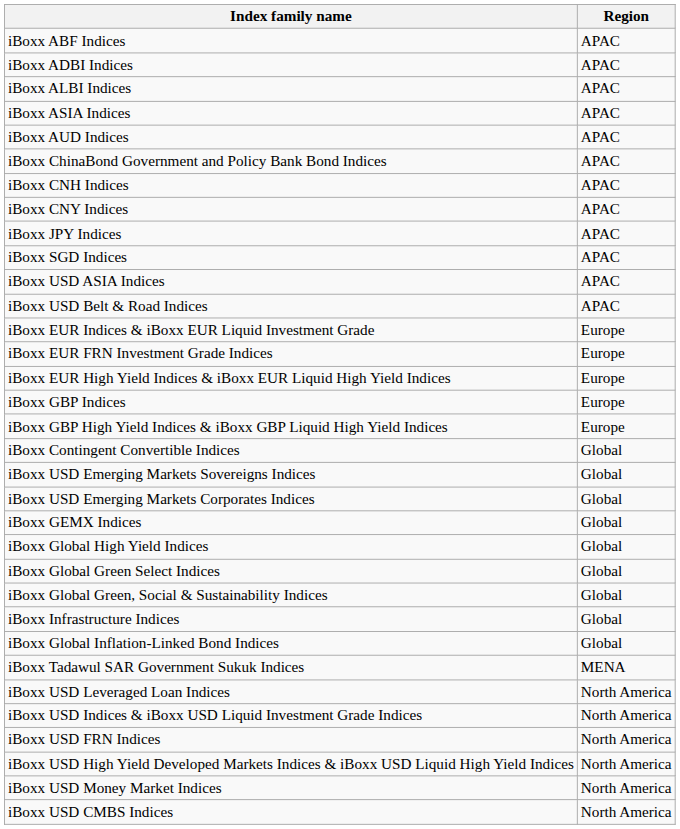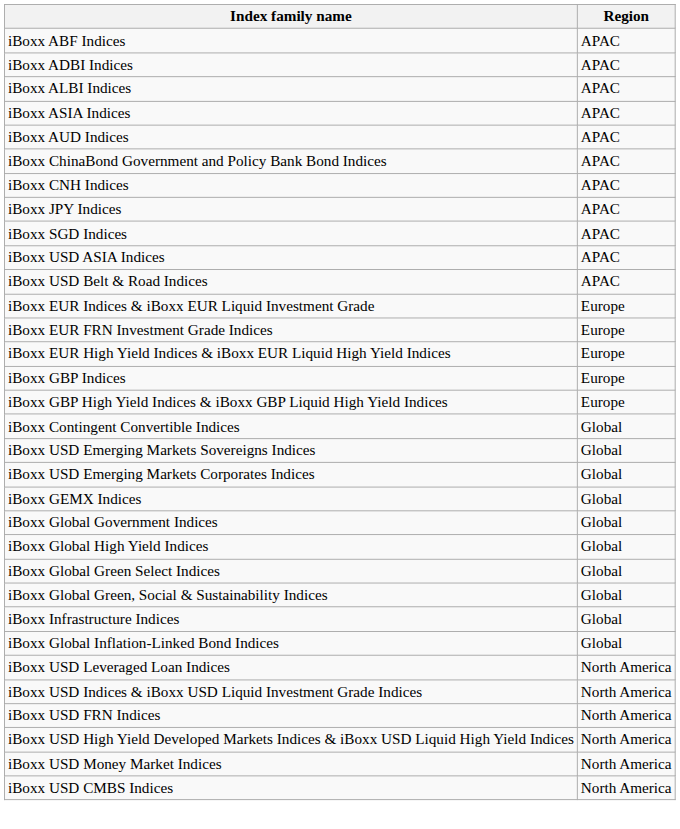- row: iBoxx CNY Indices | APAC
+ row: iBoxx Global Government Indices | Global
- row: iBoxx Tadawul SAR Government Sukuk Indices | MENA
